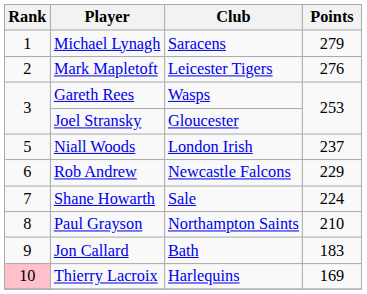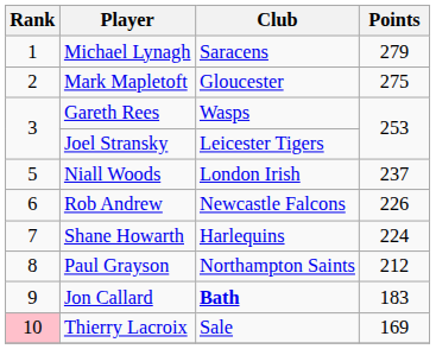Mark Mapletoft | Club: Leicester Tigers -> Gloucester
Mark Mapletoft | Points: 276 -> 275
Joel Stransky | Club: Gloucester -> Leicester Tigers
Rob Andrew | Points: 229 -> 226
Shane Howarth | Club: Sale -> Harlequins
Paul Grayson | Points: 210 -> 212
Jon Callard | Club: normal -> bold
Thierry Lacroix | Club: Harlequins -> Sale
